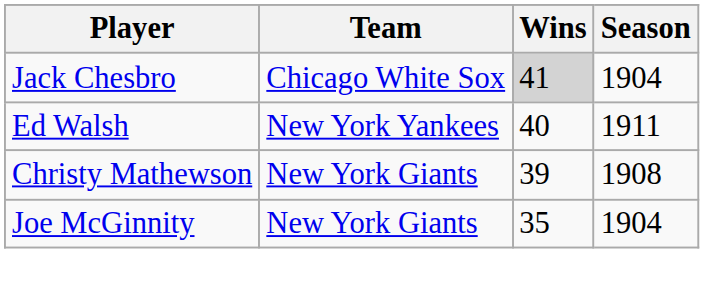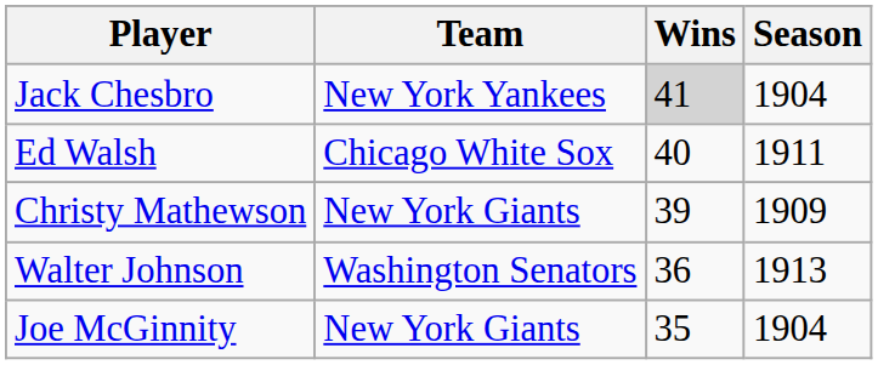Jack Chesbro | Team: Chicago White Sox -> New York Yankees
Ed Walsh | Team: New York Yankees -> Chicago White Sox
Christy Mathewson | Season: 1908 -> 1909
+ row: Walter Johnson | Washington Senators | 36 | 1913
